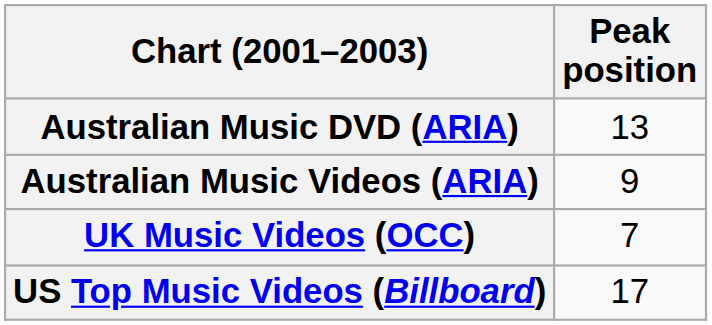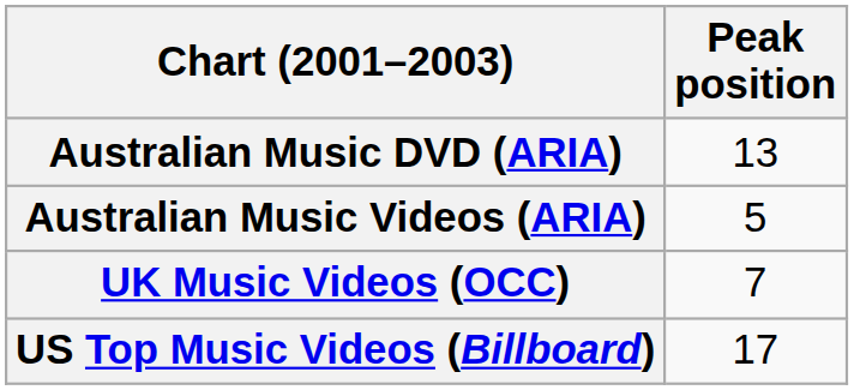Australian Music Videos (ARIA) | Peak position: 9 -> 5
